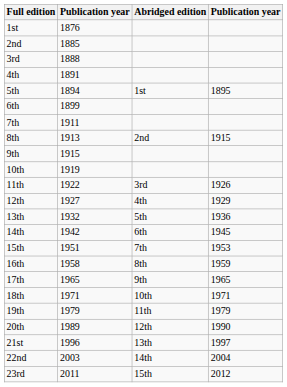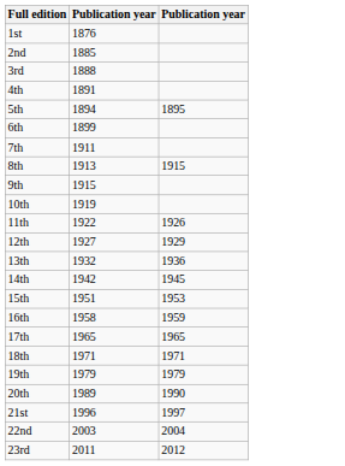- column: Abridged edition | 1st | 2nd | 3rd | 4th | 5th | 6th | 7th | 8th | 9th | 10th | 11th | 12th | 13th | 14th | 15th
